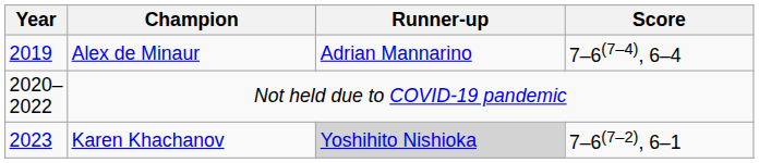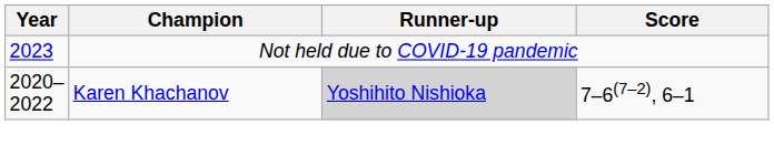- row: 2019 | Alex de Minaur | Adrian Mannarino | 7–6(7–4), 6–4
Not held due to COVID-19 pandemic | Year: 2020–2022 -> 2023
Karen Khachanov | Year: 2023 -> 2020–2022
